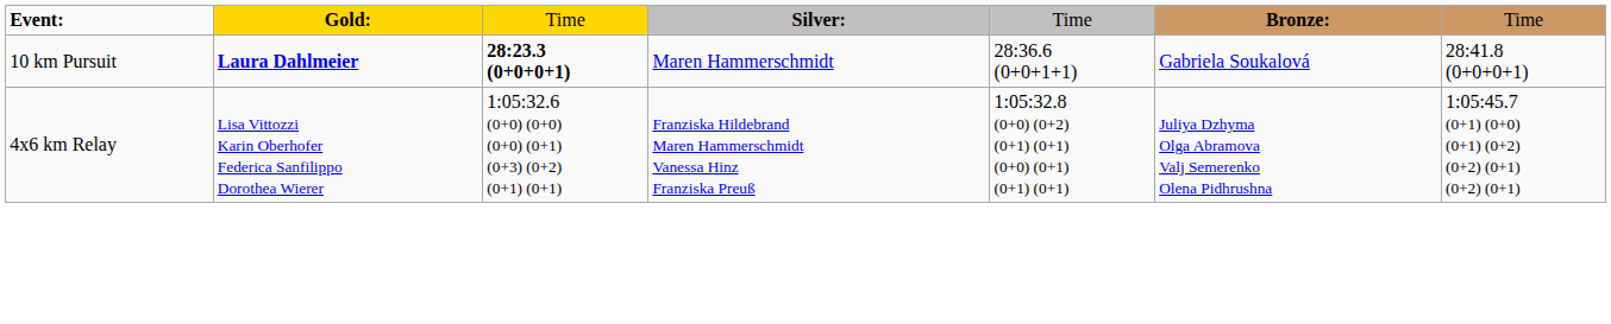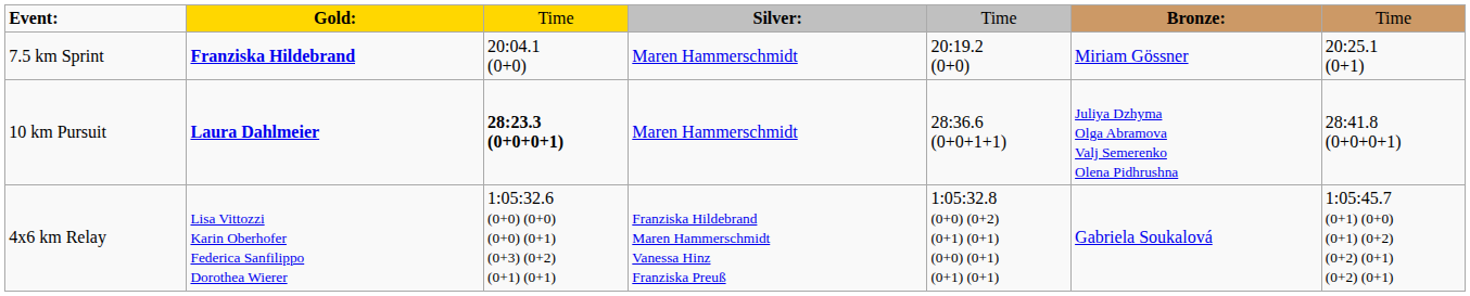+ row: 7.5 km Sprint | Franziska Hildebrand | 20:04.1 (0+0) | Maren Hammerschmidt | 20:19.2 (0+0) | Miriam Gössner | 20:25.1 (0+1)
10 km Pursuit | column 6: Gabriela Soukalová -> Juliya Dzhyma Olga Abramova Valj Semerenko Olena Pidhrushna
4x6 km Relay | column 6: Juliya Dzhyma Olga Abramova Valj Semerenko Olena Pidhrushna -> Gabriela Soukalová
